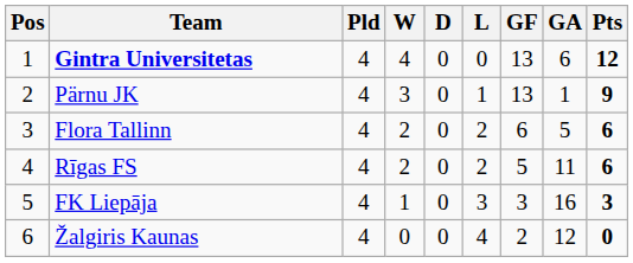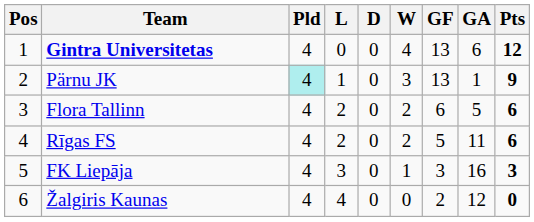columns swapped: W <-> L
Pärnu JK | Pld: no background -> paleturquoise background
